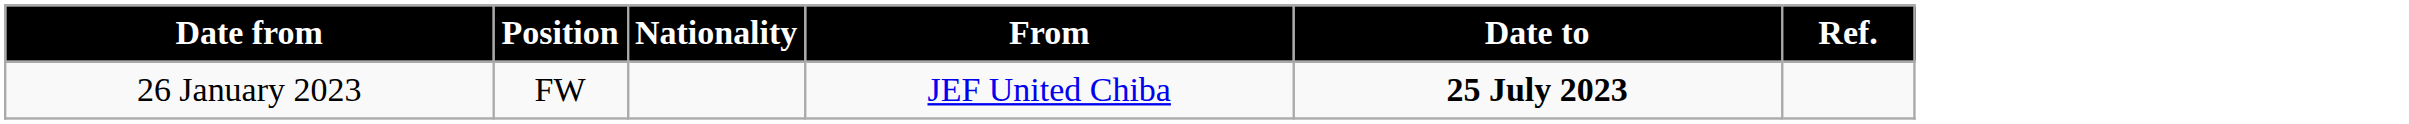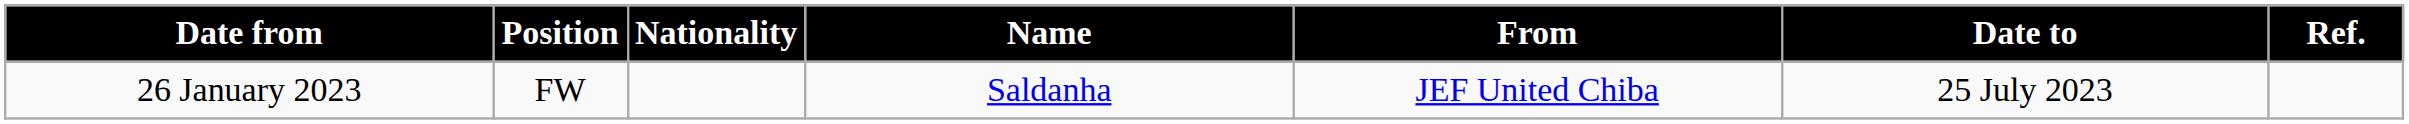+ column: Name | Saldanha
26 January 2023 | Date to: bold -> normal
